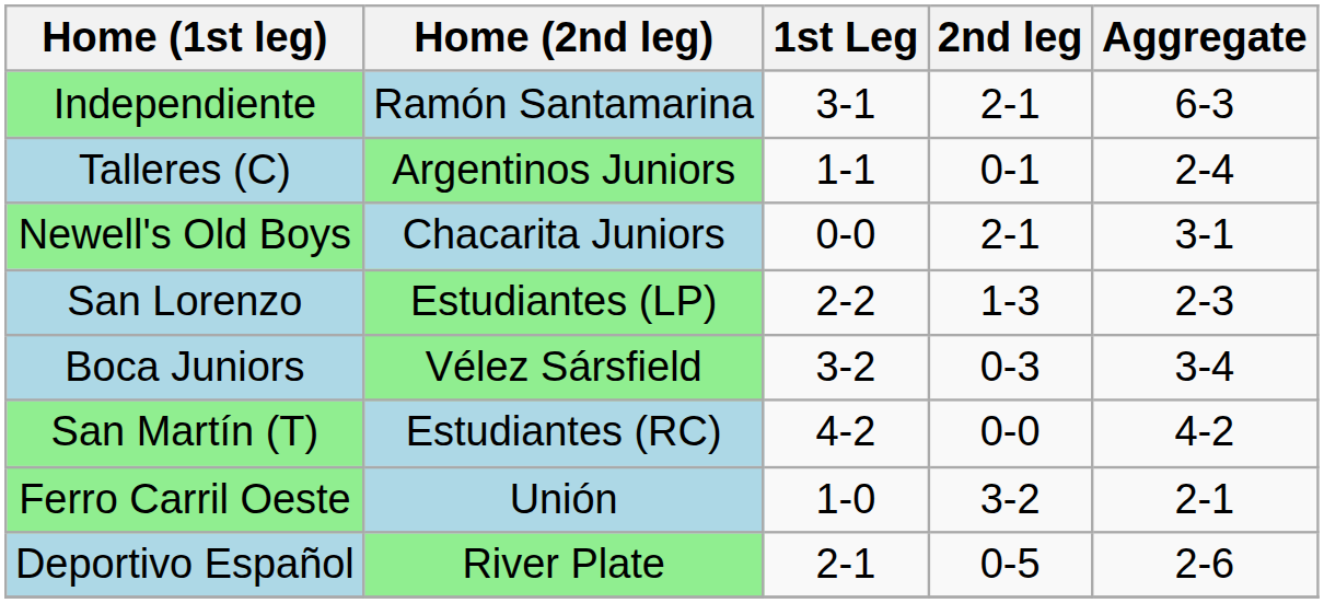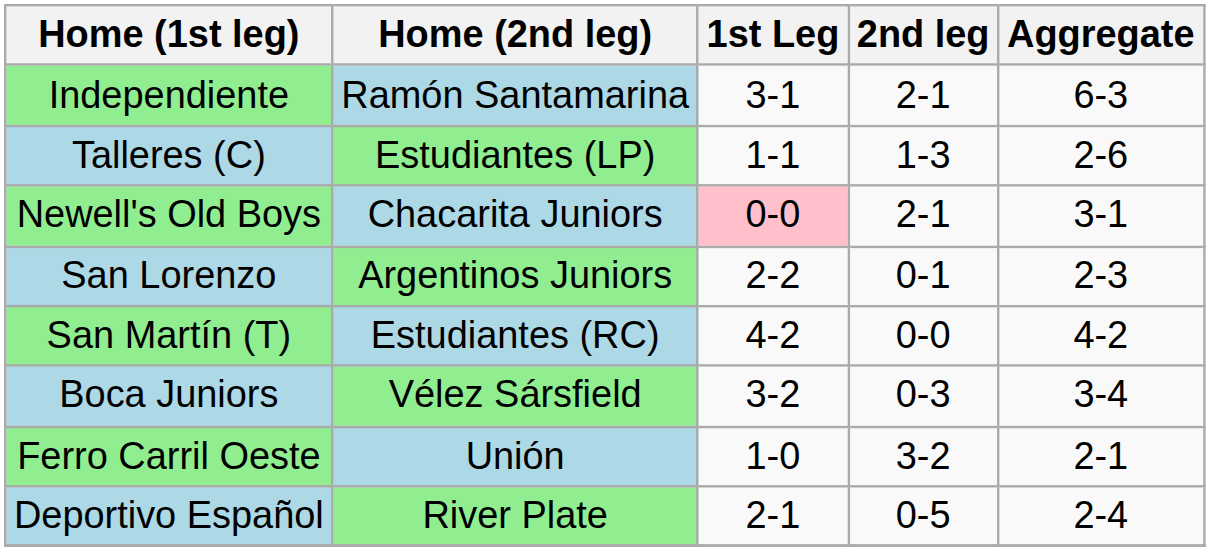Talleres (C) | Home (2nd leg): Argentinos Juniors -> Estudiantes (LP)
Talleres (C) | 2nd leg: 0-1 -> 1-3
Talleres (C) | Aggregate: 2-4 -> 2-6
Newell's Old Boys | 1st Leg: no background -> pink background
San Lorenzo | Home (2nd leg): Estudiantes (LP) -> Argentinos Juniors
San Lorenzo | 2nd leg: 1-3 -> 0-1
rows swapped: San Martín (T) <-> Boca Juniors
Deportivo Español | Aggregate: 2-6 -> 2-4
